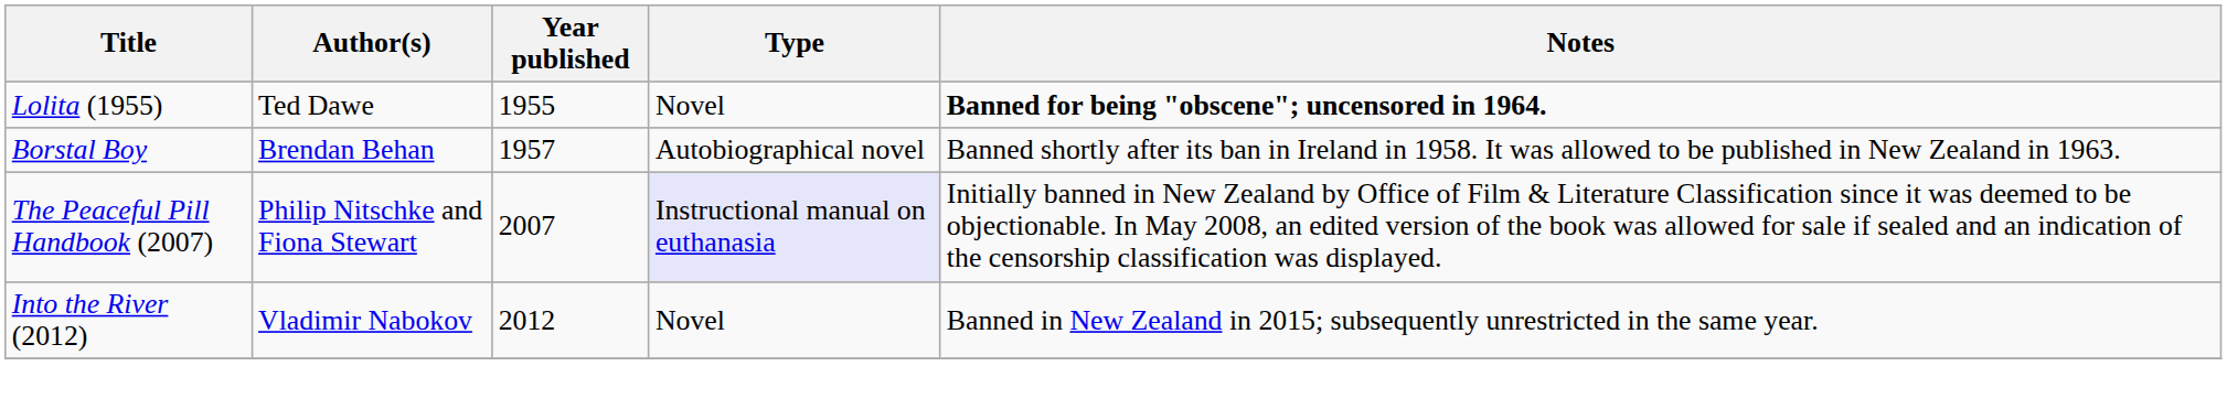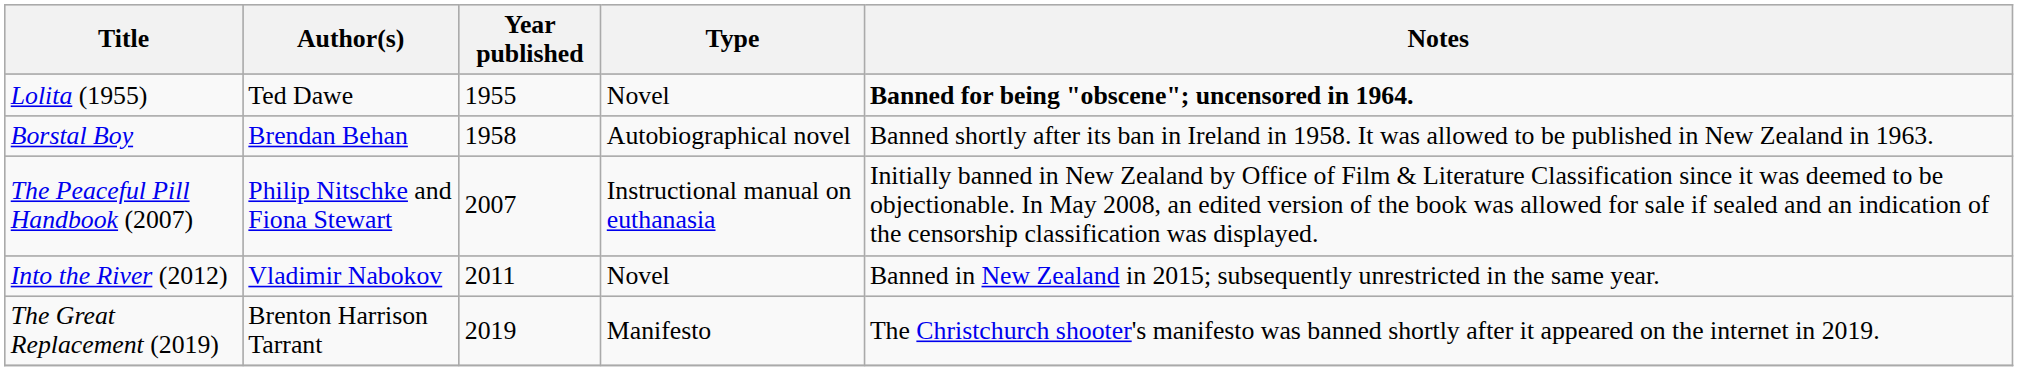Borstal Boy | Year published: 1957 -> 1958
The Peaceful Pill Handbook (2007) | Type: lavender background -> no background
Into the River (2012) | Year published: 2012 -> 2011
+ row: The Great Replacement (2019) | Brenton Harrison Tarrant | 2019 | Manifesto | The Christchurch shooter's manifesto was banned shortly after it appeared on the internet in 2019.
